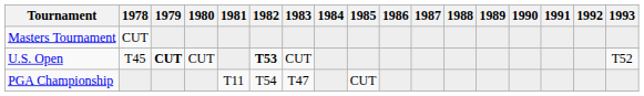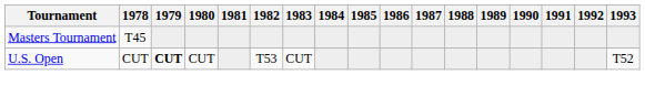Masters Tournament | 1978: CUT -> T45
U.S. Open | 1978: T45 -> CUT
U.S. Open | 1982: bold -> normal
- row: PGA Championship | T11 | T54 | T47 | CUT
